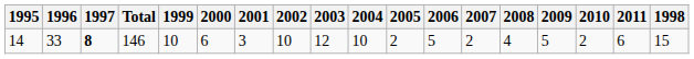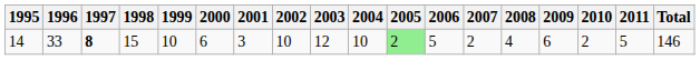columns swapped: 1998 <-> Total
14 | 2005: no background -> lightgreen background
14 | 2009: 5 -> 6
14 | 2011: 6 -> 5
